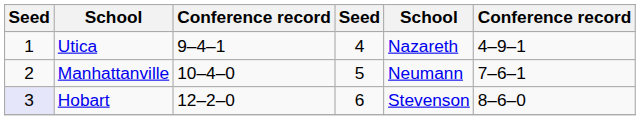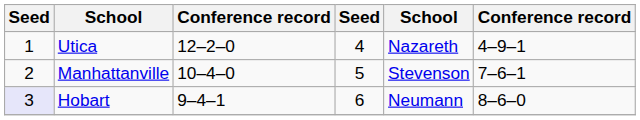Utica | column 3: 9–4–1 -> 12–2–0
Manhattanville | column 5: Neumann -> Stevenson
Hobart | column 3: 12–2–0 -> 9–4–1
Hobart | column 5: Stevenson -> Neumann
